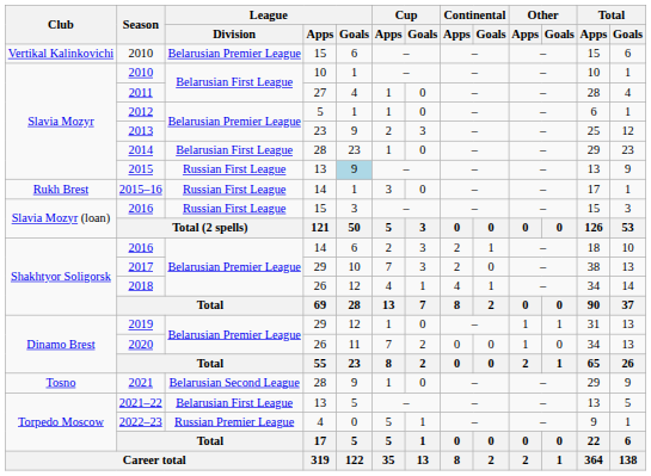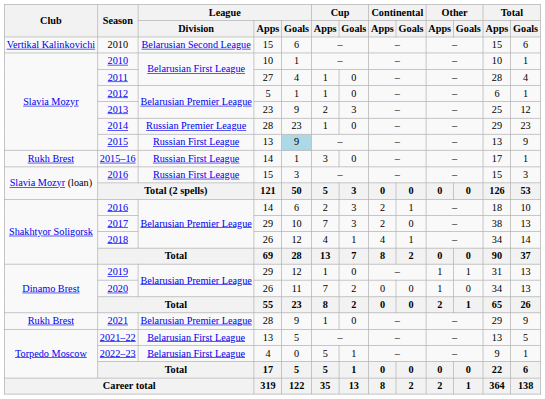2010 / 15 | League / Division: Belarusian Premier League -> Belarusian Second League
2014 | League / Division: Belarusian First League -> Russian Premier League
2021 | Club: Tosno -> Rukh Brest
2021 | League / Division: Belarusian Second League -> Belarusian Premier League
2022–23 | League / Division: Russian Premier League -> Belarusian First League
